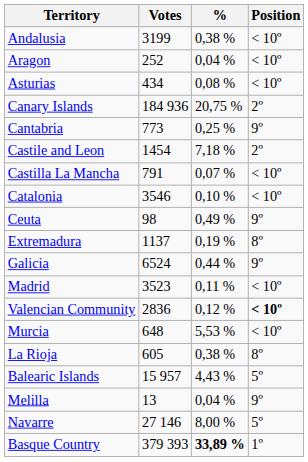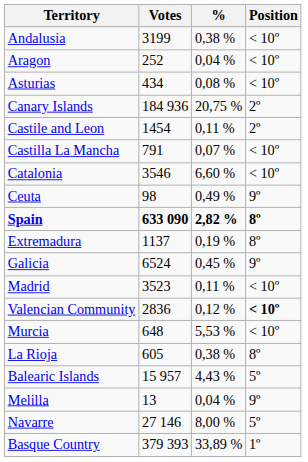- row: Cantabria | 773 | 0,25 % | 9º
Castile and Leon | %: 7,18 % -> 0,11 %
Catalonia | %: 0,10 % -> 6,60 %
+ row: Spain | 633 090 | 2,82 % | 8º
Galicia | %: 0,44 % -> 0,45 %
Basque Country | %: bold -> normal
